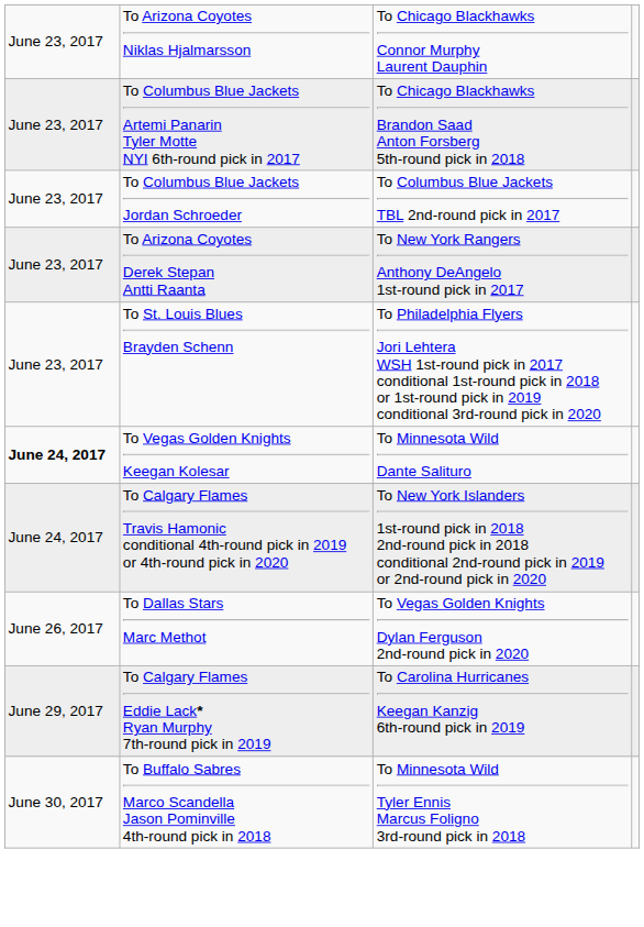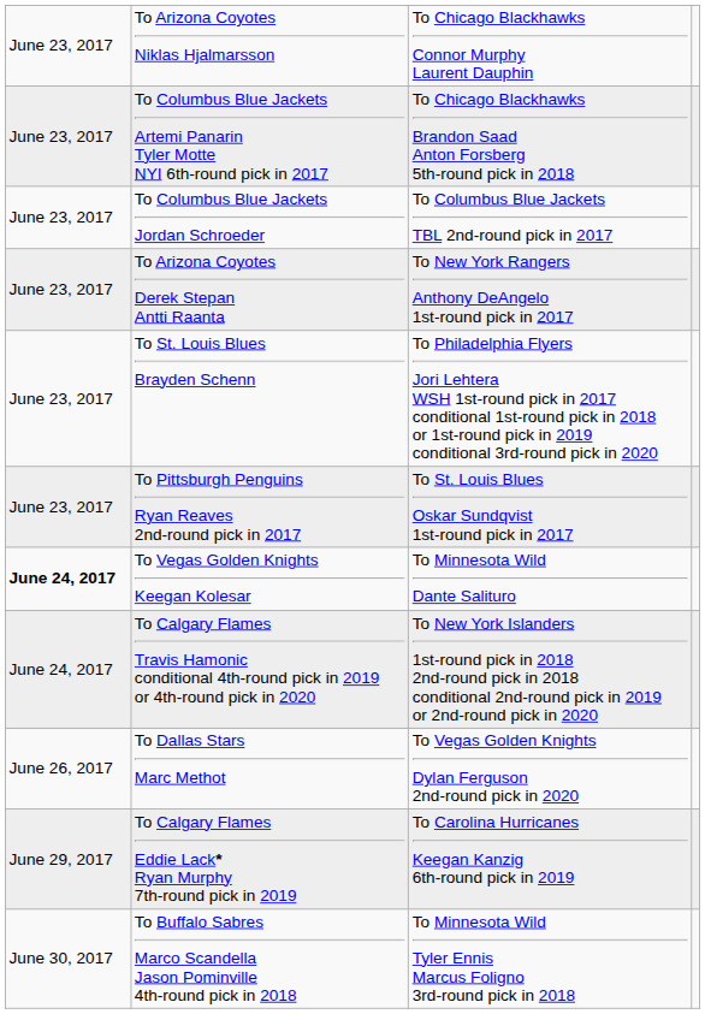+ row: June 23, 2017 | To Pittsburgh Penguins Ryan Reaves 2nd-round pick in 2017 | To St. Louis Blues Oskar Sundqvist 1st-round pick in 2017
